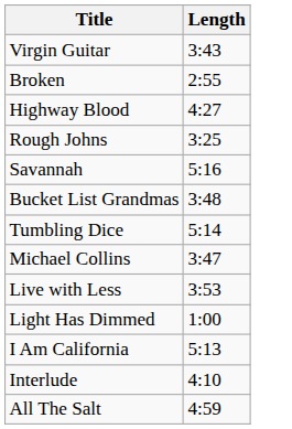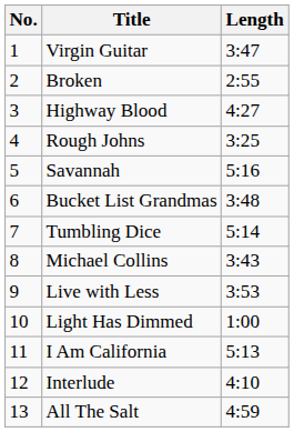+ column: No. | 1 | 2 | 3 | 4 | 5 | 6 | 7 | 8 | 9 | 10 | 11 | 12 | 13
Virgin Guitar | Length: 3:43 -> 3:47
Michael Collins | Length: 3:47 -> 3:43
